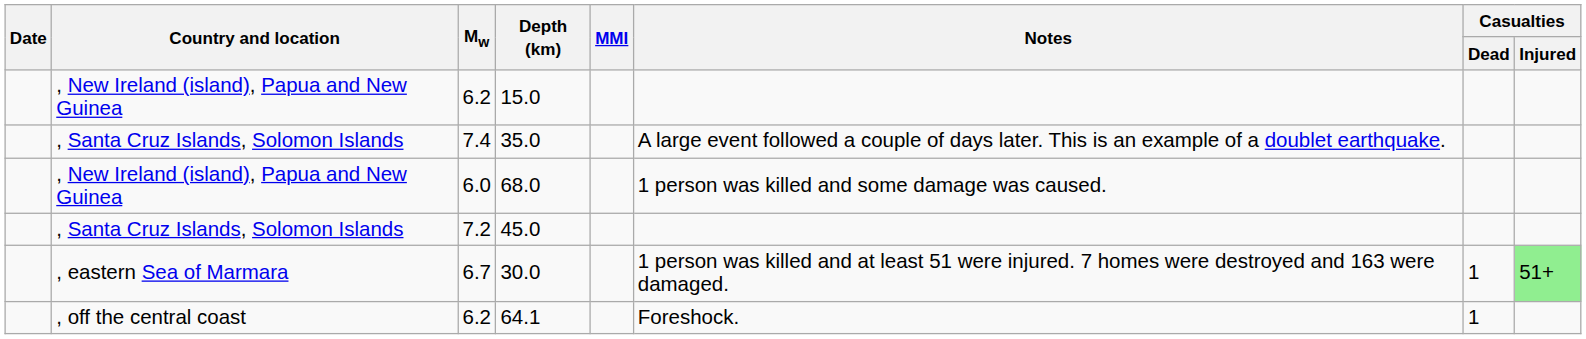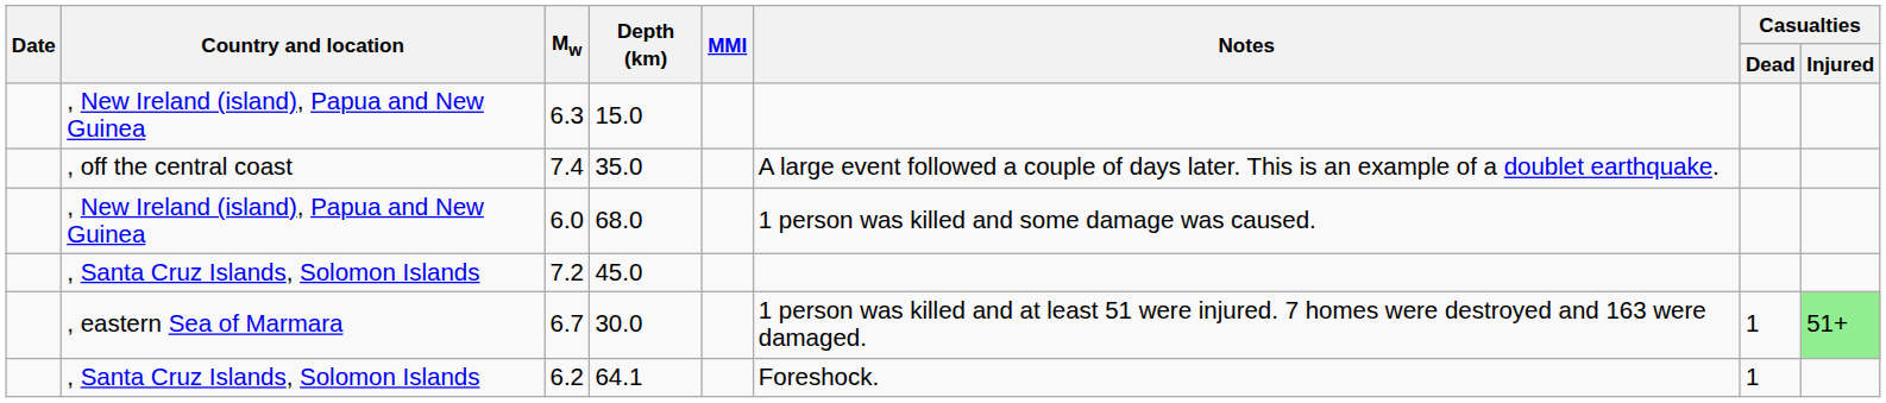15.0 | Mw: 6.2 -> 6.3
35.0 | Country and location: , Santa Cruz Islands, Solomon Islands -> , off the central coast
64.1 | Country and location: , off the central coast -> , Santa Cruz Islands, Solomon Islands
